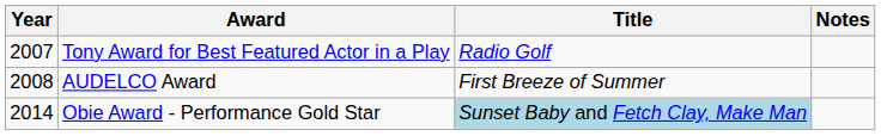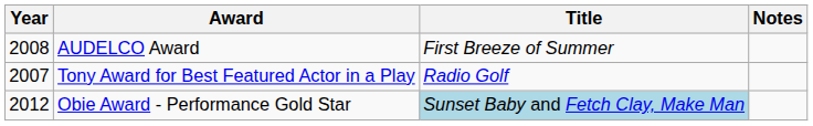rows swapped: Tony Award for Best Featured Actor in a Play <-> AUDELCO Award
Obie Award - Performance Gold Star | Year: 2014 -> 2012
